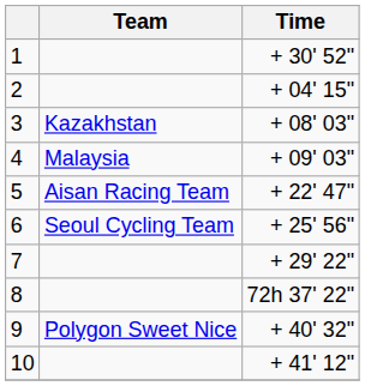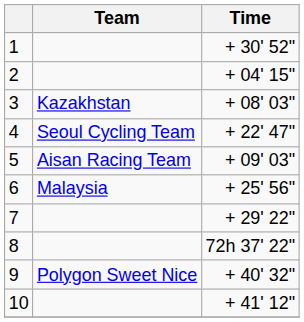4 | Team: Malaysia -> Seoul Cycling Team
4 | Time: + 09' 03" -> + 22' 47"
5 | Time: + 22' 47" -> + 09' 03"
6 | Team: Seoul Cycling Team -> Malaysia
